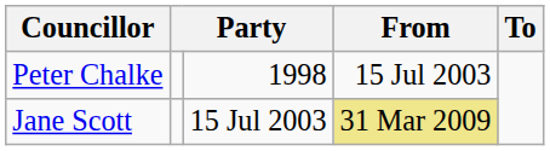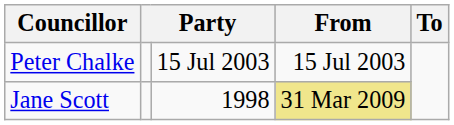Peter Chalke | column 3: 1998 -> 15 Jul 2003
Jane Scott | column 3: 15 Jul 2003 -> 1998
